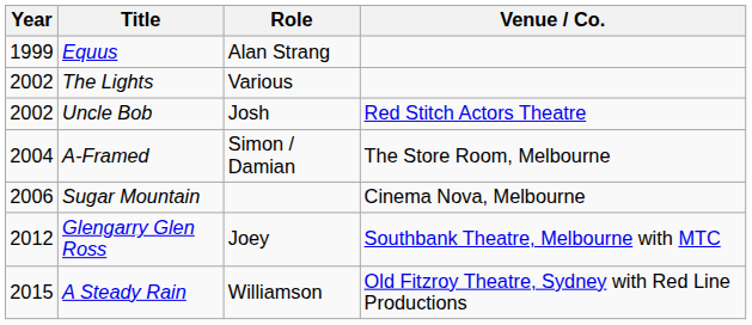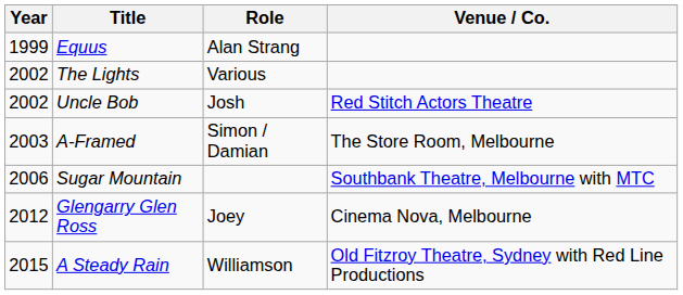A-Framed | Year: 2004 -> 2003
Sugar Mountain | Venue / Co.: Cinema Nova, Melbourne -> Southbank Theatre, Melbourne with MTC
Glengarry Glen Ross | Venue / Co.: Southbank Theatre, Melbourne with MTC -> Cinema Nova, Melbourne
